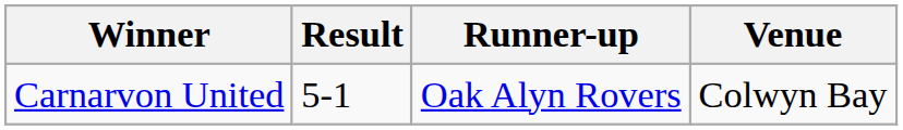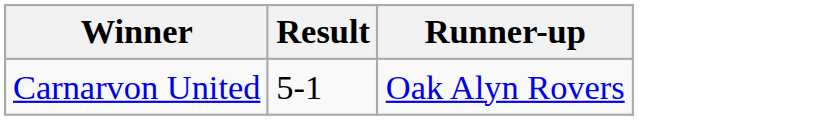- column: Venue | Colwyn Bay
